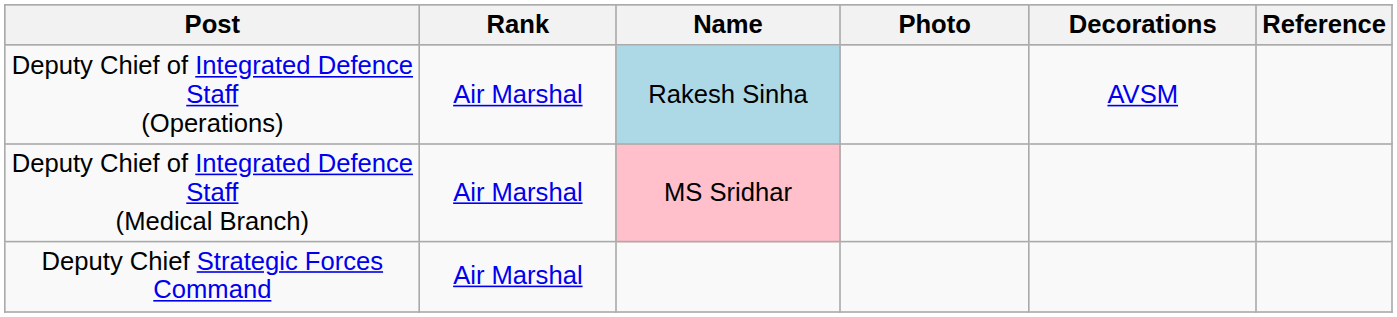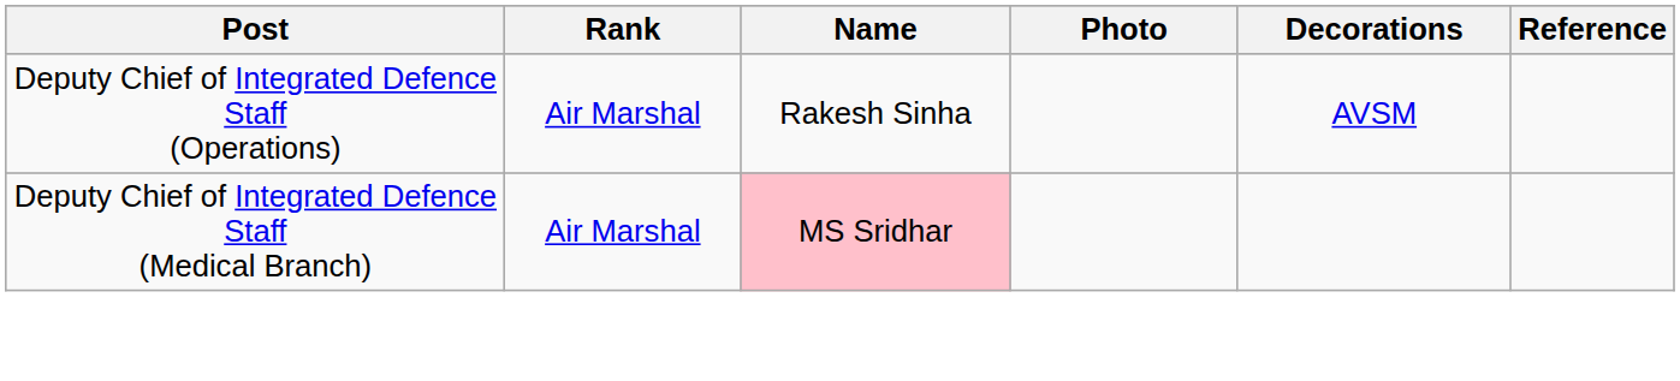Deputy Chief of Integrated Defence Staff (Operations) | Name: lightblue background -> no background
- row: Deputy Chief Strategic Forces Command | Air Marshal
